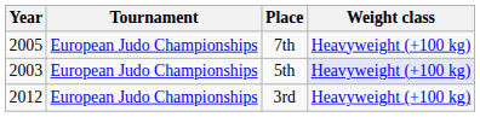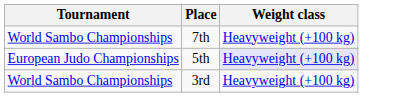- column: Year | 2005 | 2003 | 2012
7th | Tournament: European Judo Championships -> World Sambo Championships
3rd | Tournament: European Judo Championships -> World Sambo Championships
